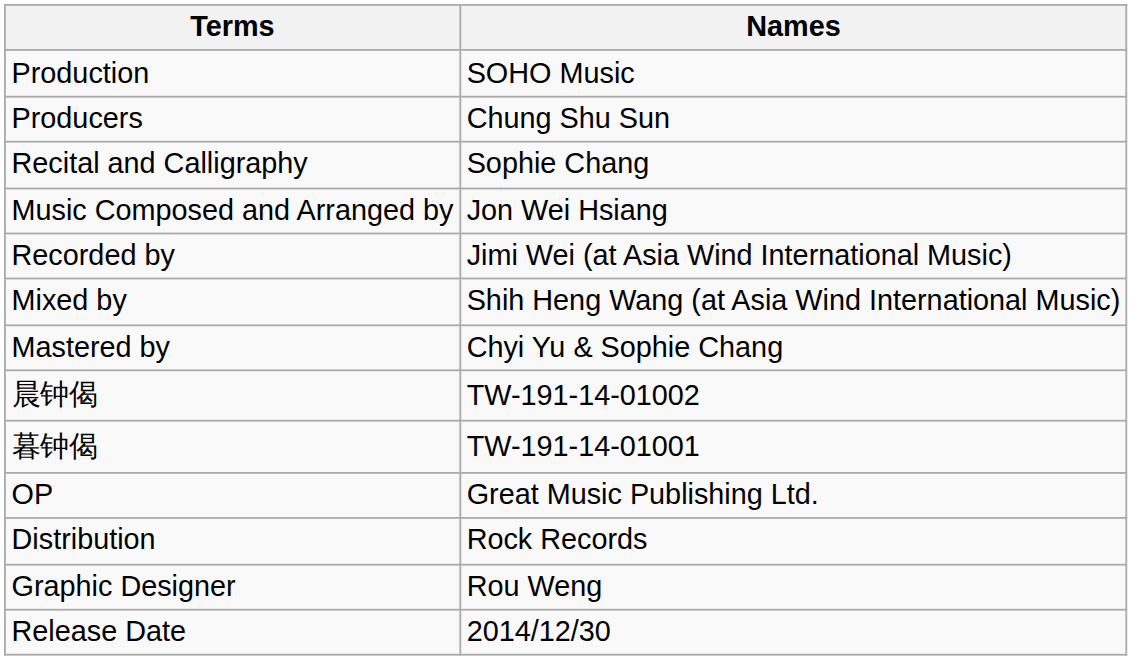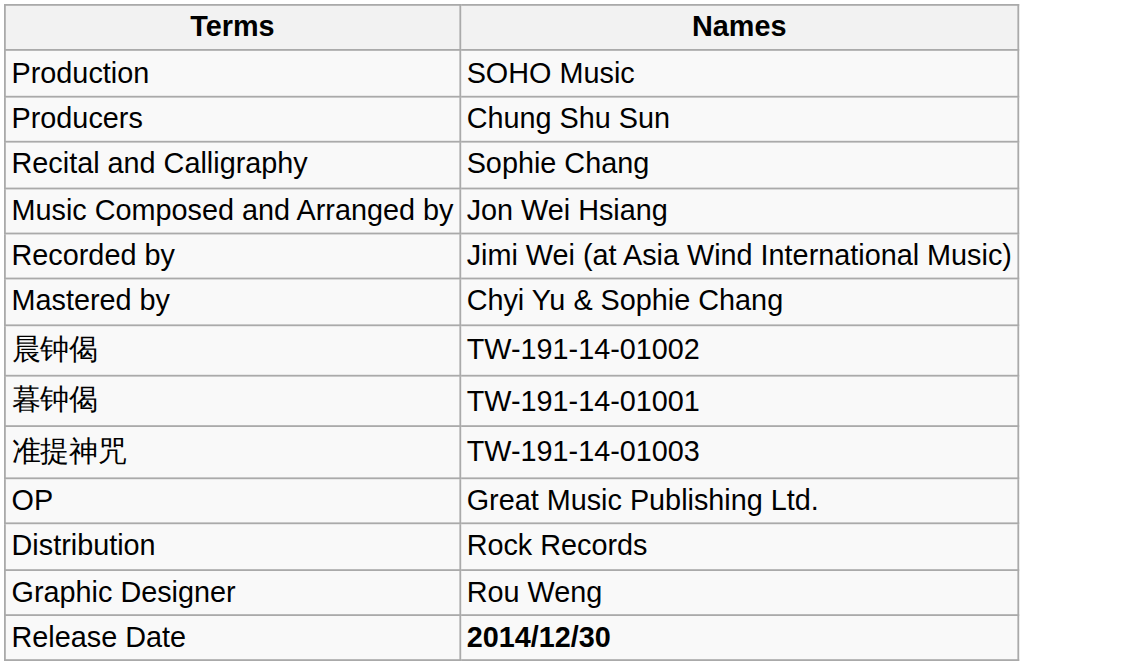- row: Mixed by | Shih Heng Wang (at Asia Wind International Music)
+ row: 准提神咒 | TW-191-14-01003
Release Date | Names: normal -> bold
